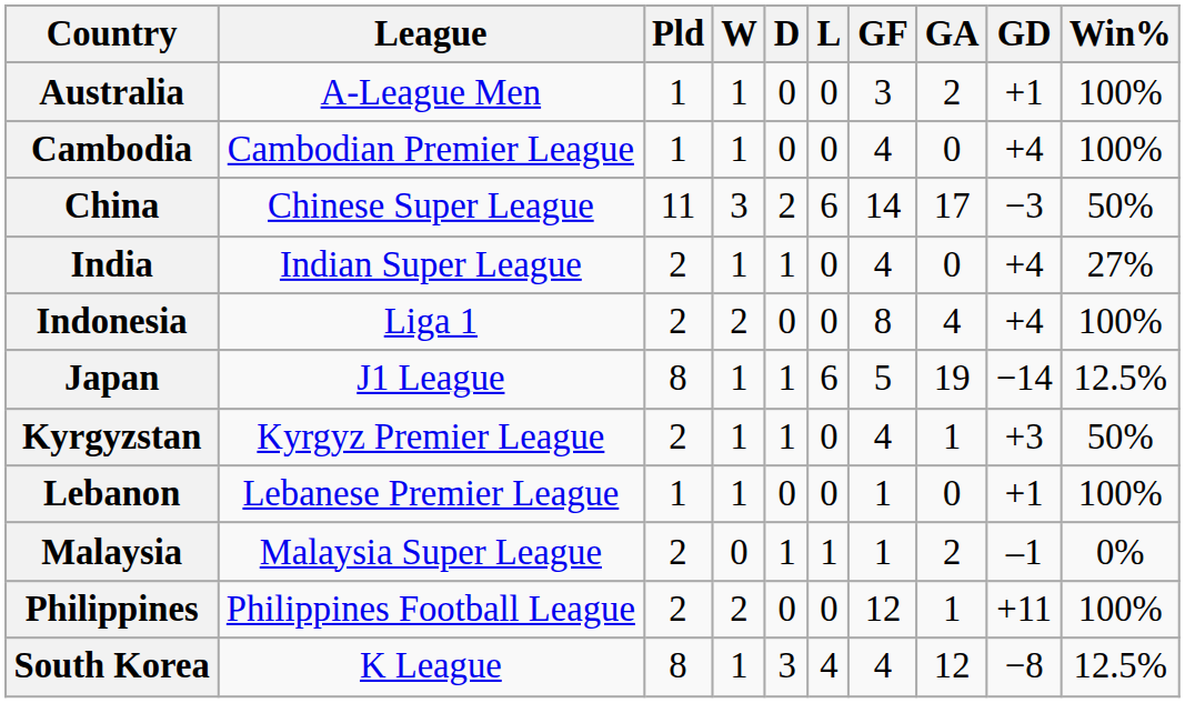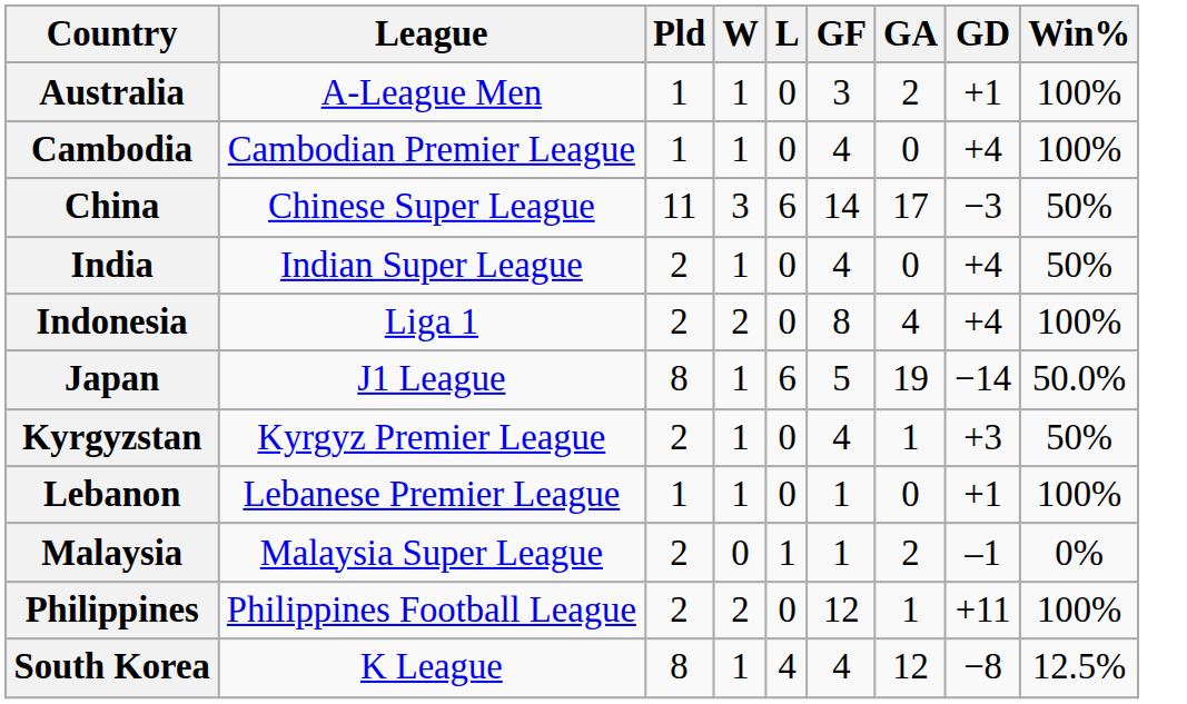- column: D | 0 | 0 | 2 | 1 | 0 | 1 | 1 | 0 | 1 | 0 | 3
India | Win%: 27% -> 50%
Japan | Win%: 12.5% -> 50.0%
